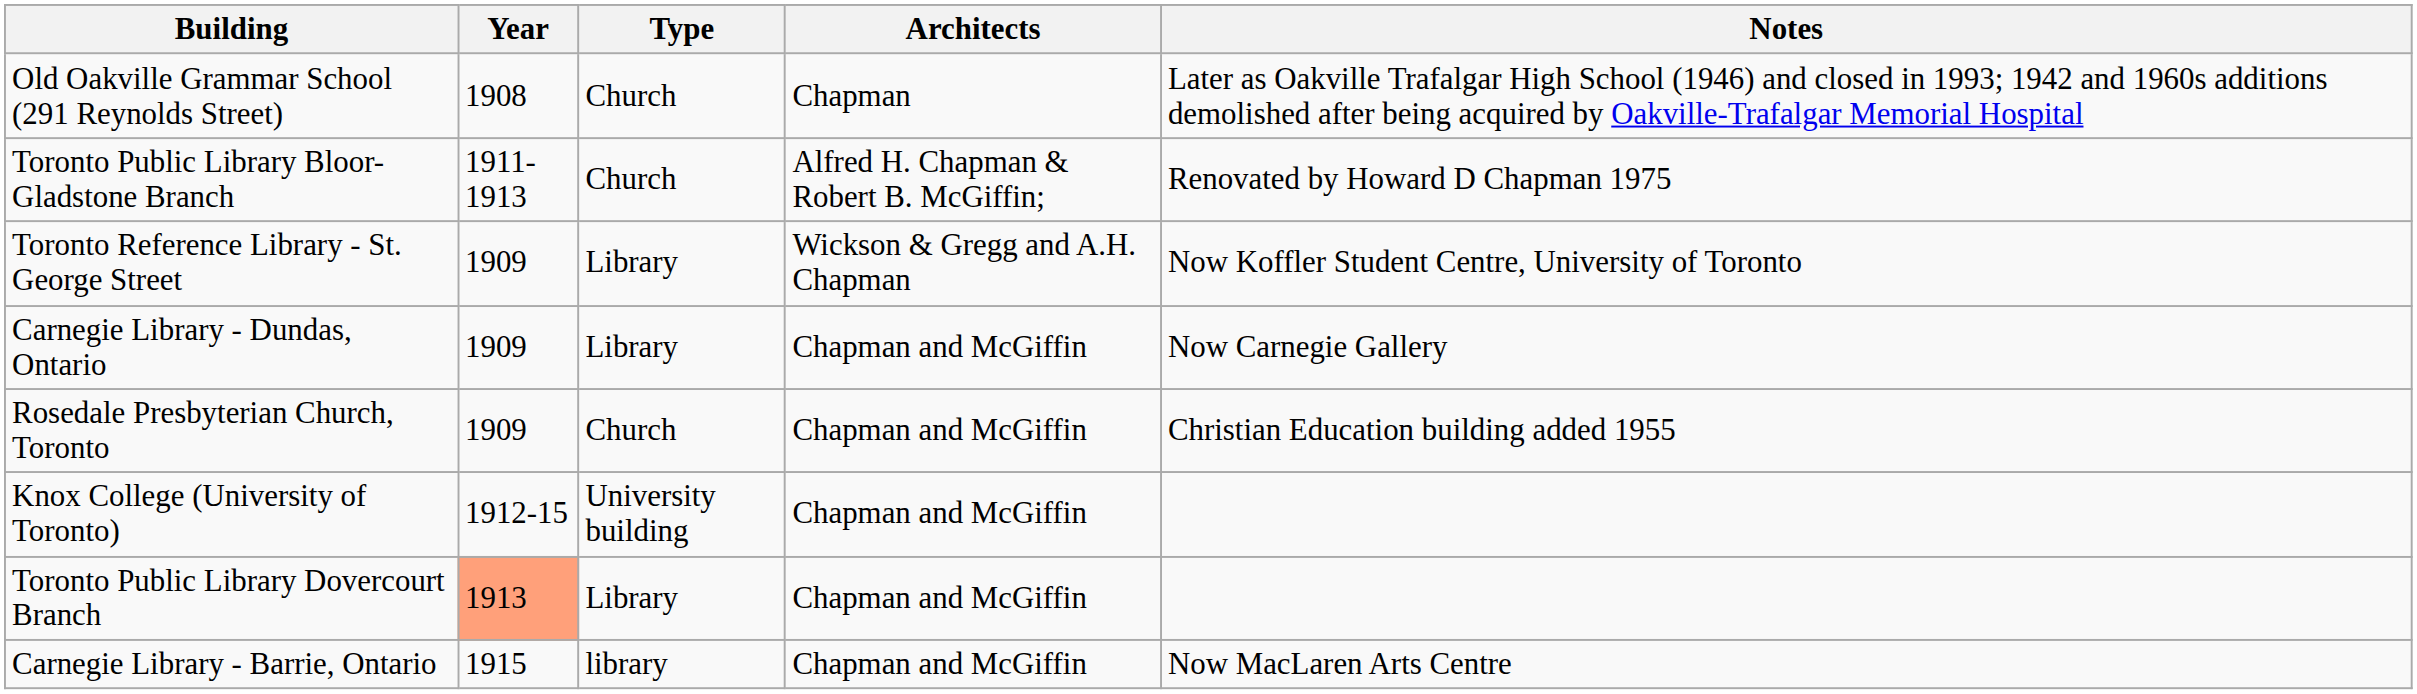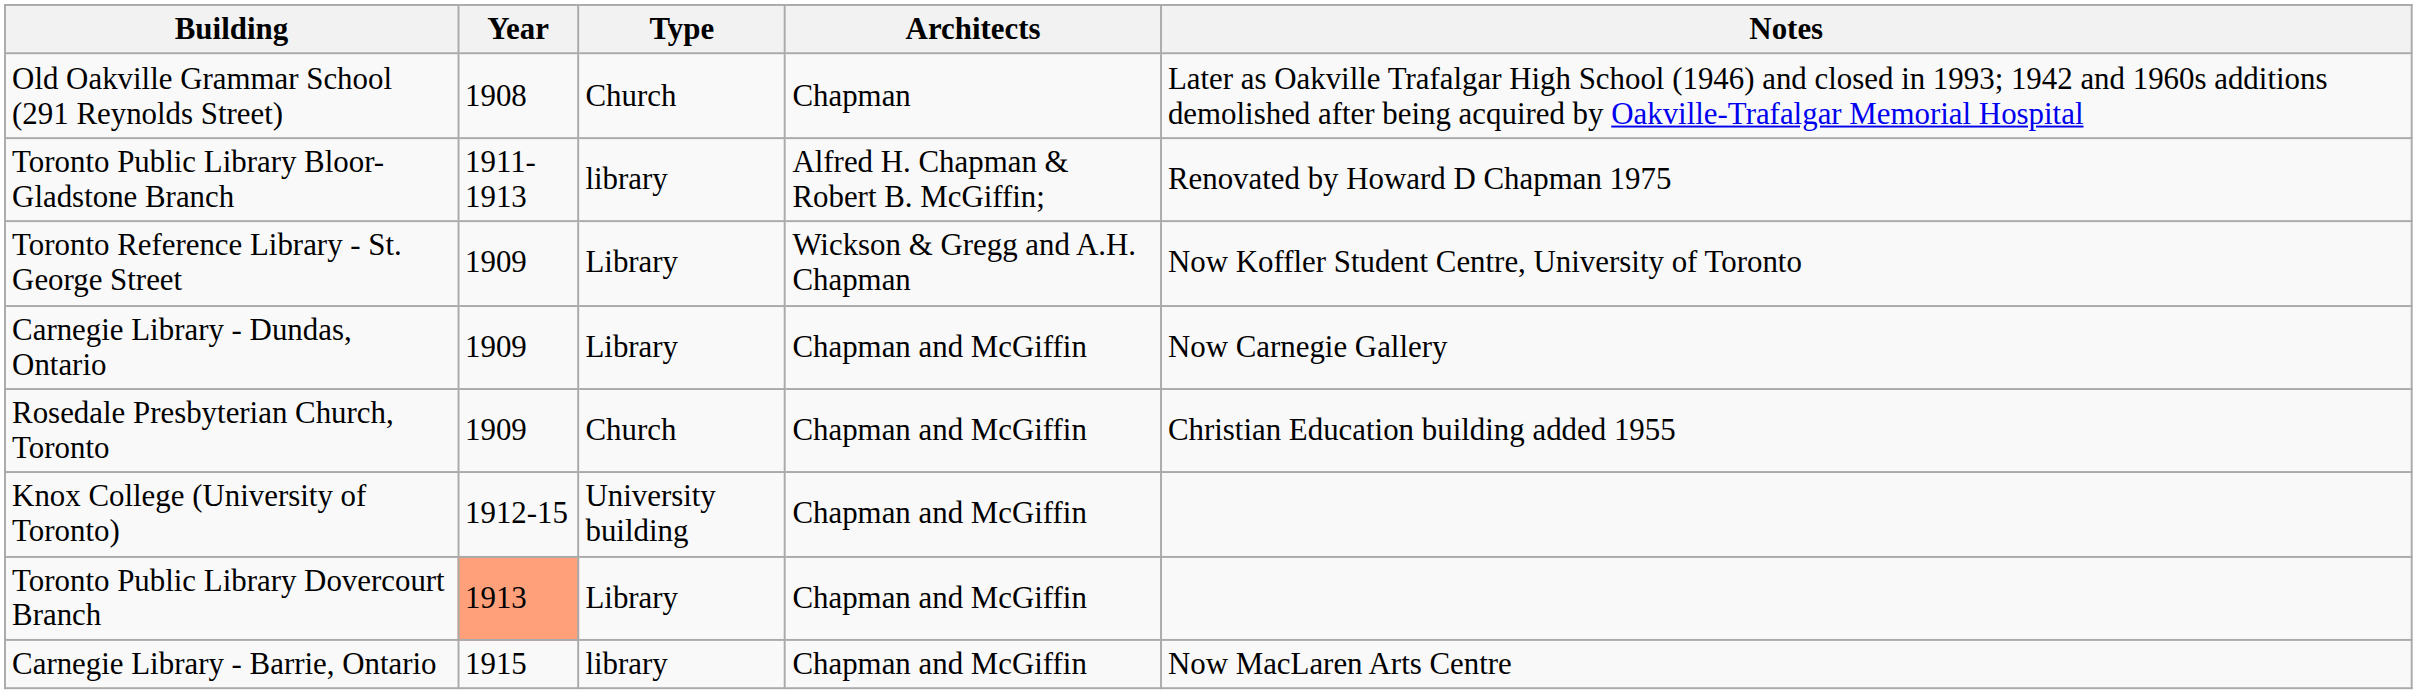Toronto Public Library Bloor-Gladstone Branch | Type: Church -> library
